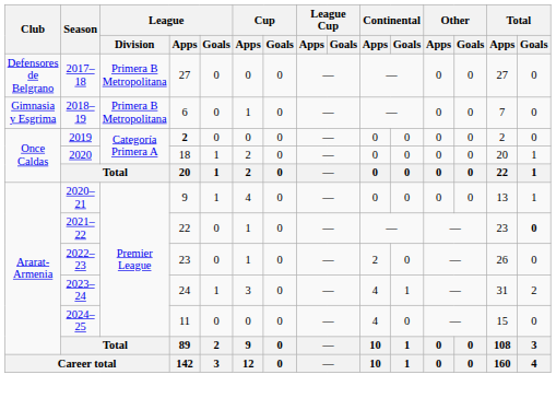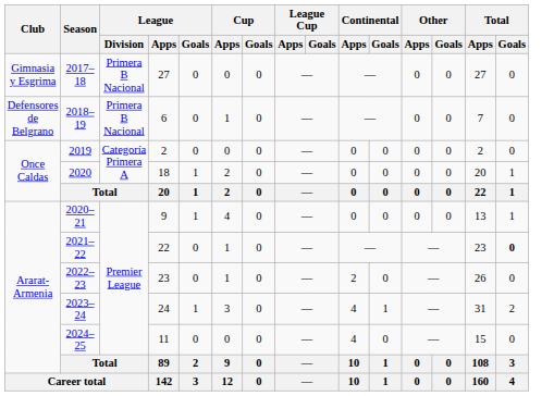2017–18 | Club: Defensores de Belgrano -> Gimnasia y Esgrima
2017–18 | League / Division: Primera B Metropolitana -> Primera B Nacional
2018–19 | Club: Gimnasia y Esgrima -> Defensores de Belgrano
2018–19 | League / Division: Primera B Metropolitana -> Primera B Nacional
2019 | League / Apps: bold -> normal
